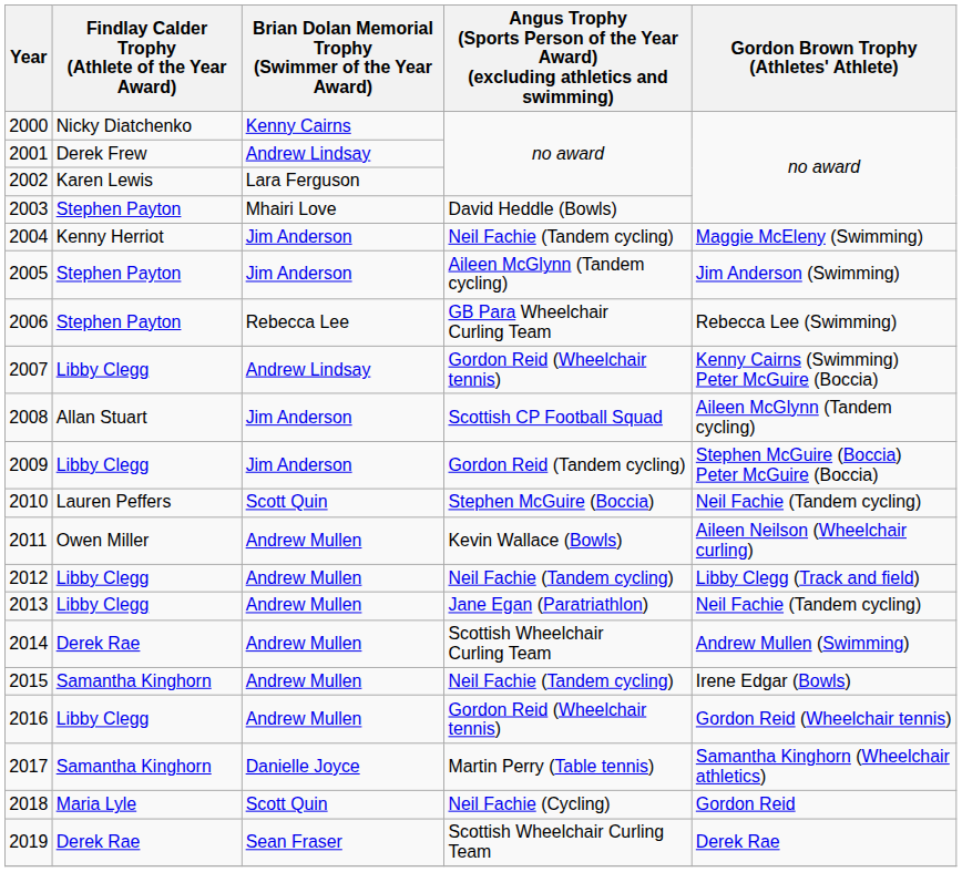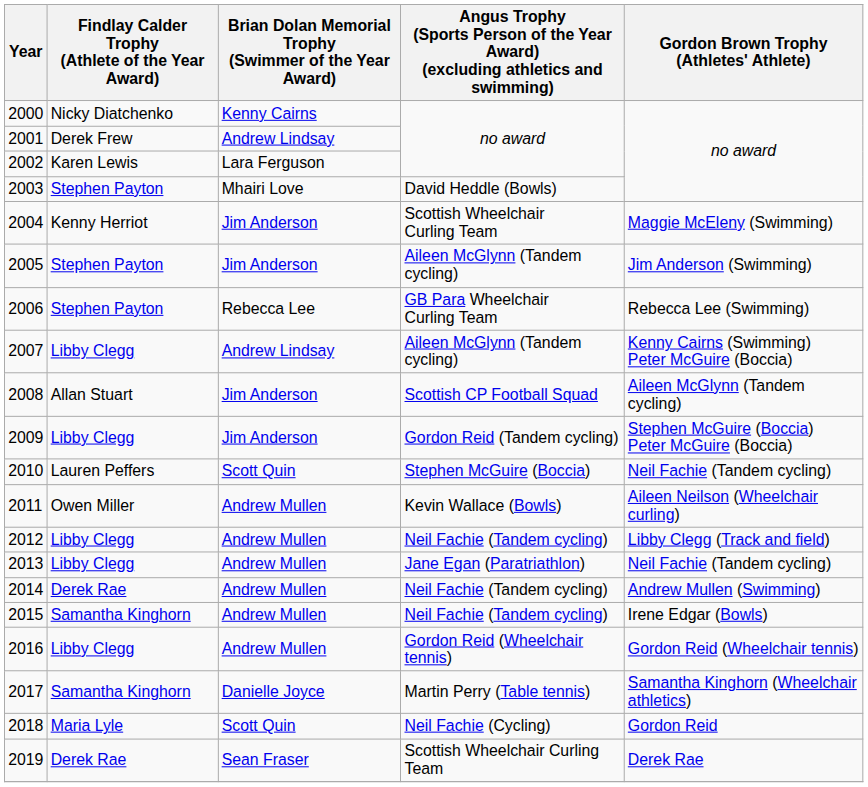2004 | column 4: Neil Fachie (Tandem cycling) -> Scottish Wheelchair Curling Team
2007 | column 4: Gordon Reid (Wheelchair tennis) -> Aileen McGlynn (Tandem cycling)
2014 | column 4: Scottish Wheelchair Curling Team -> Neil Fachie (Tandem cycling)
